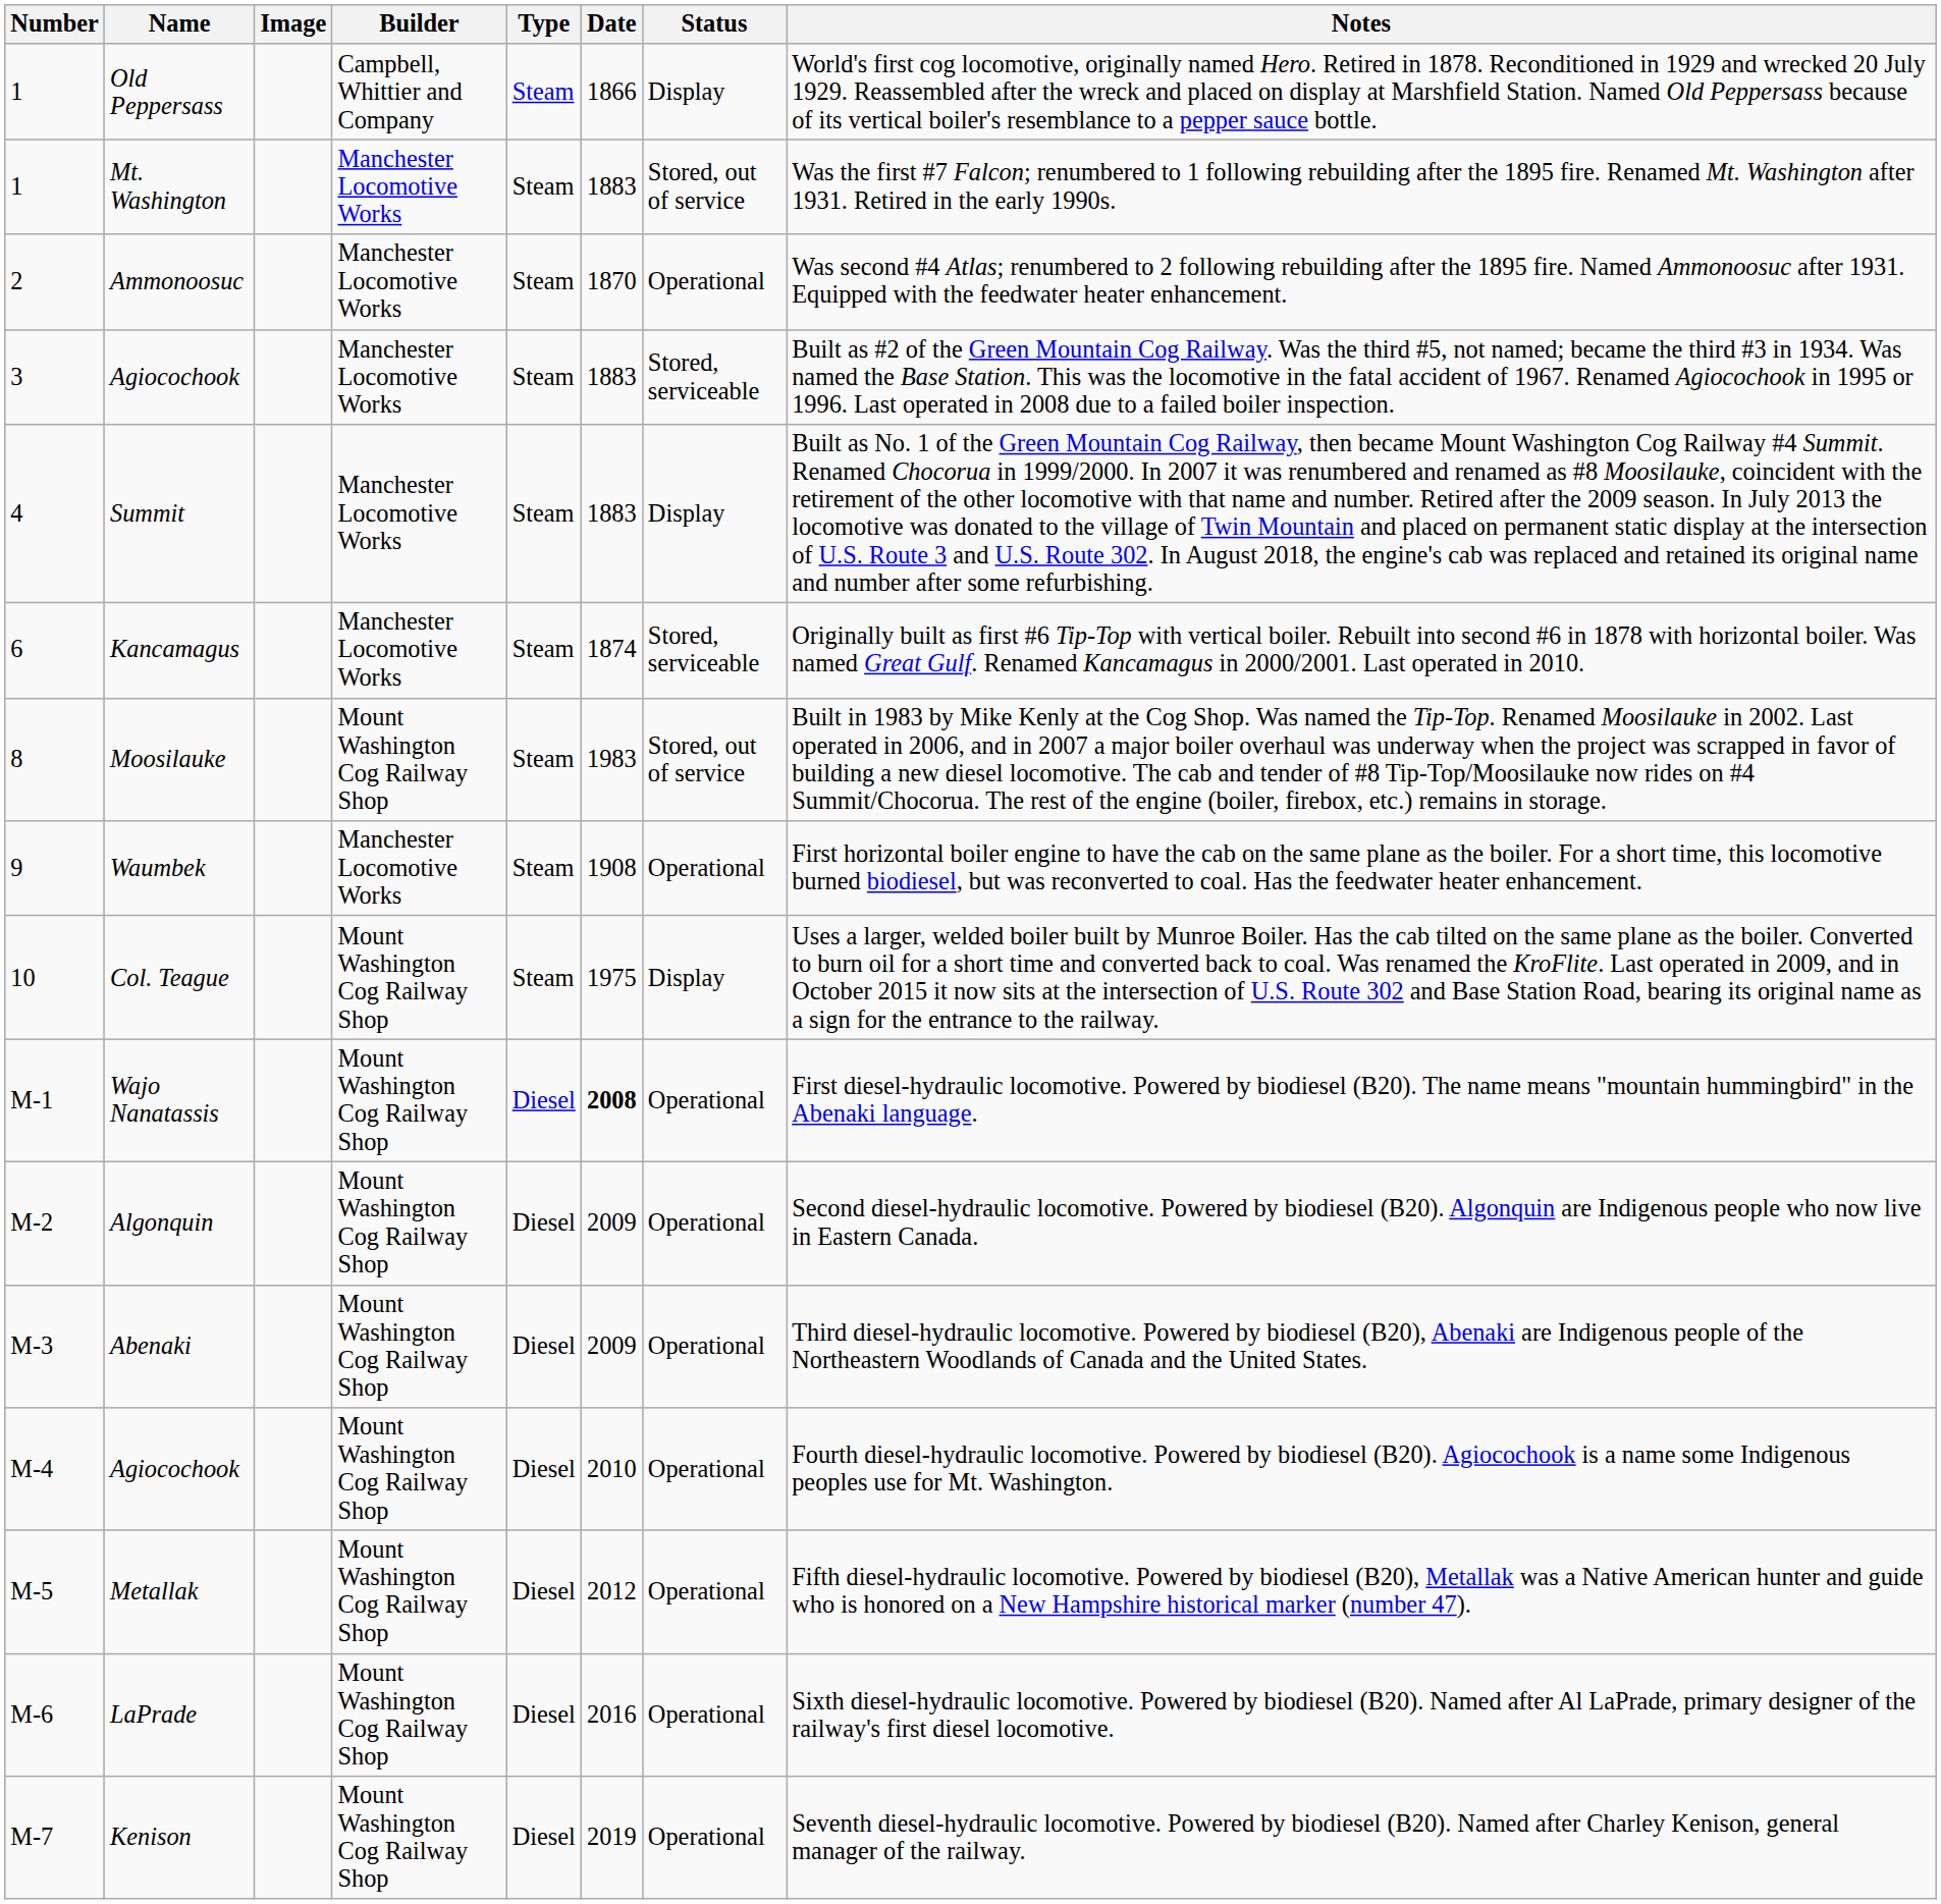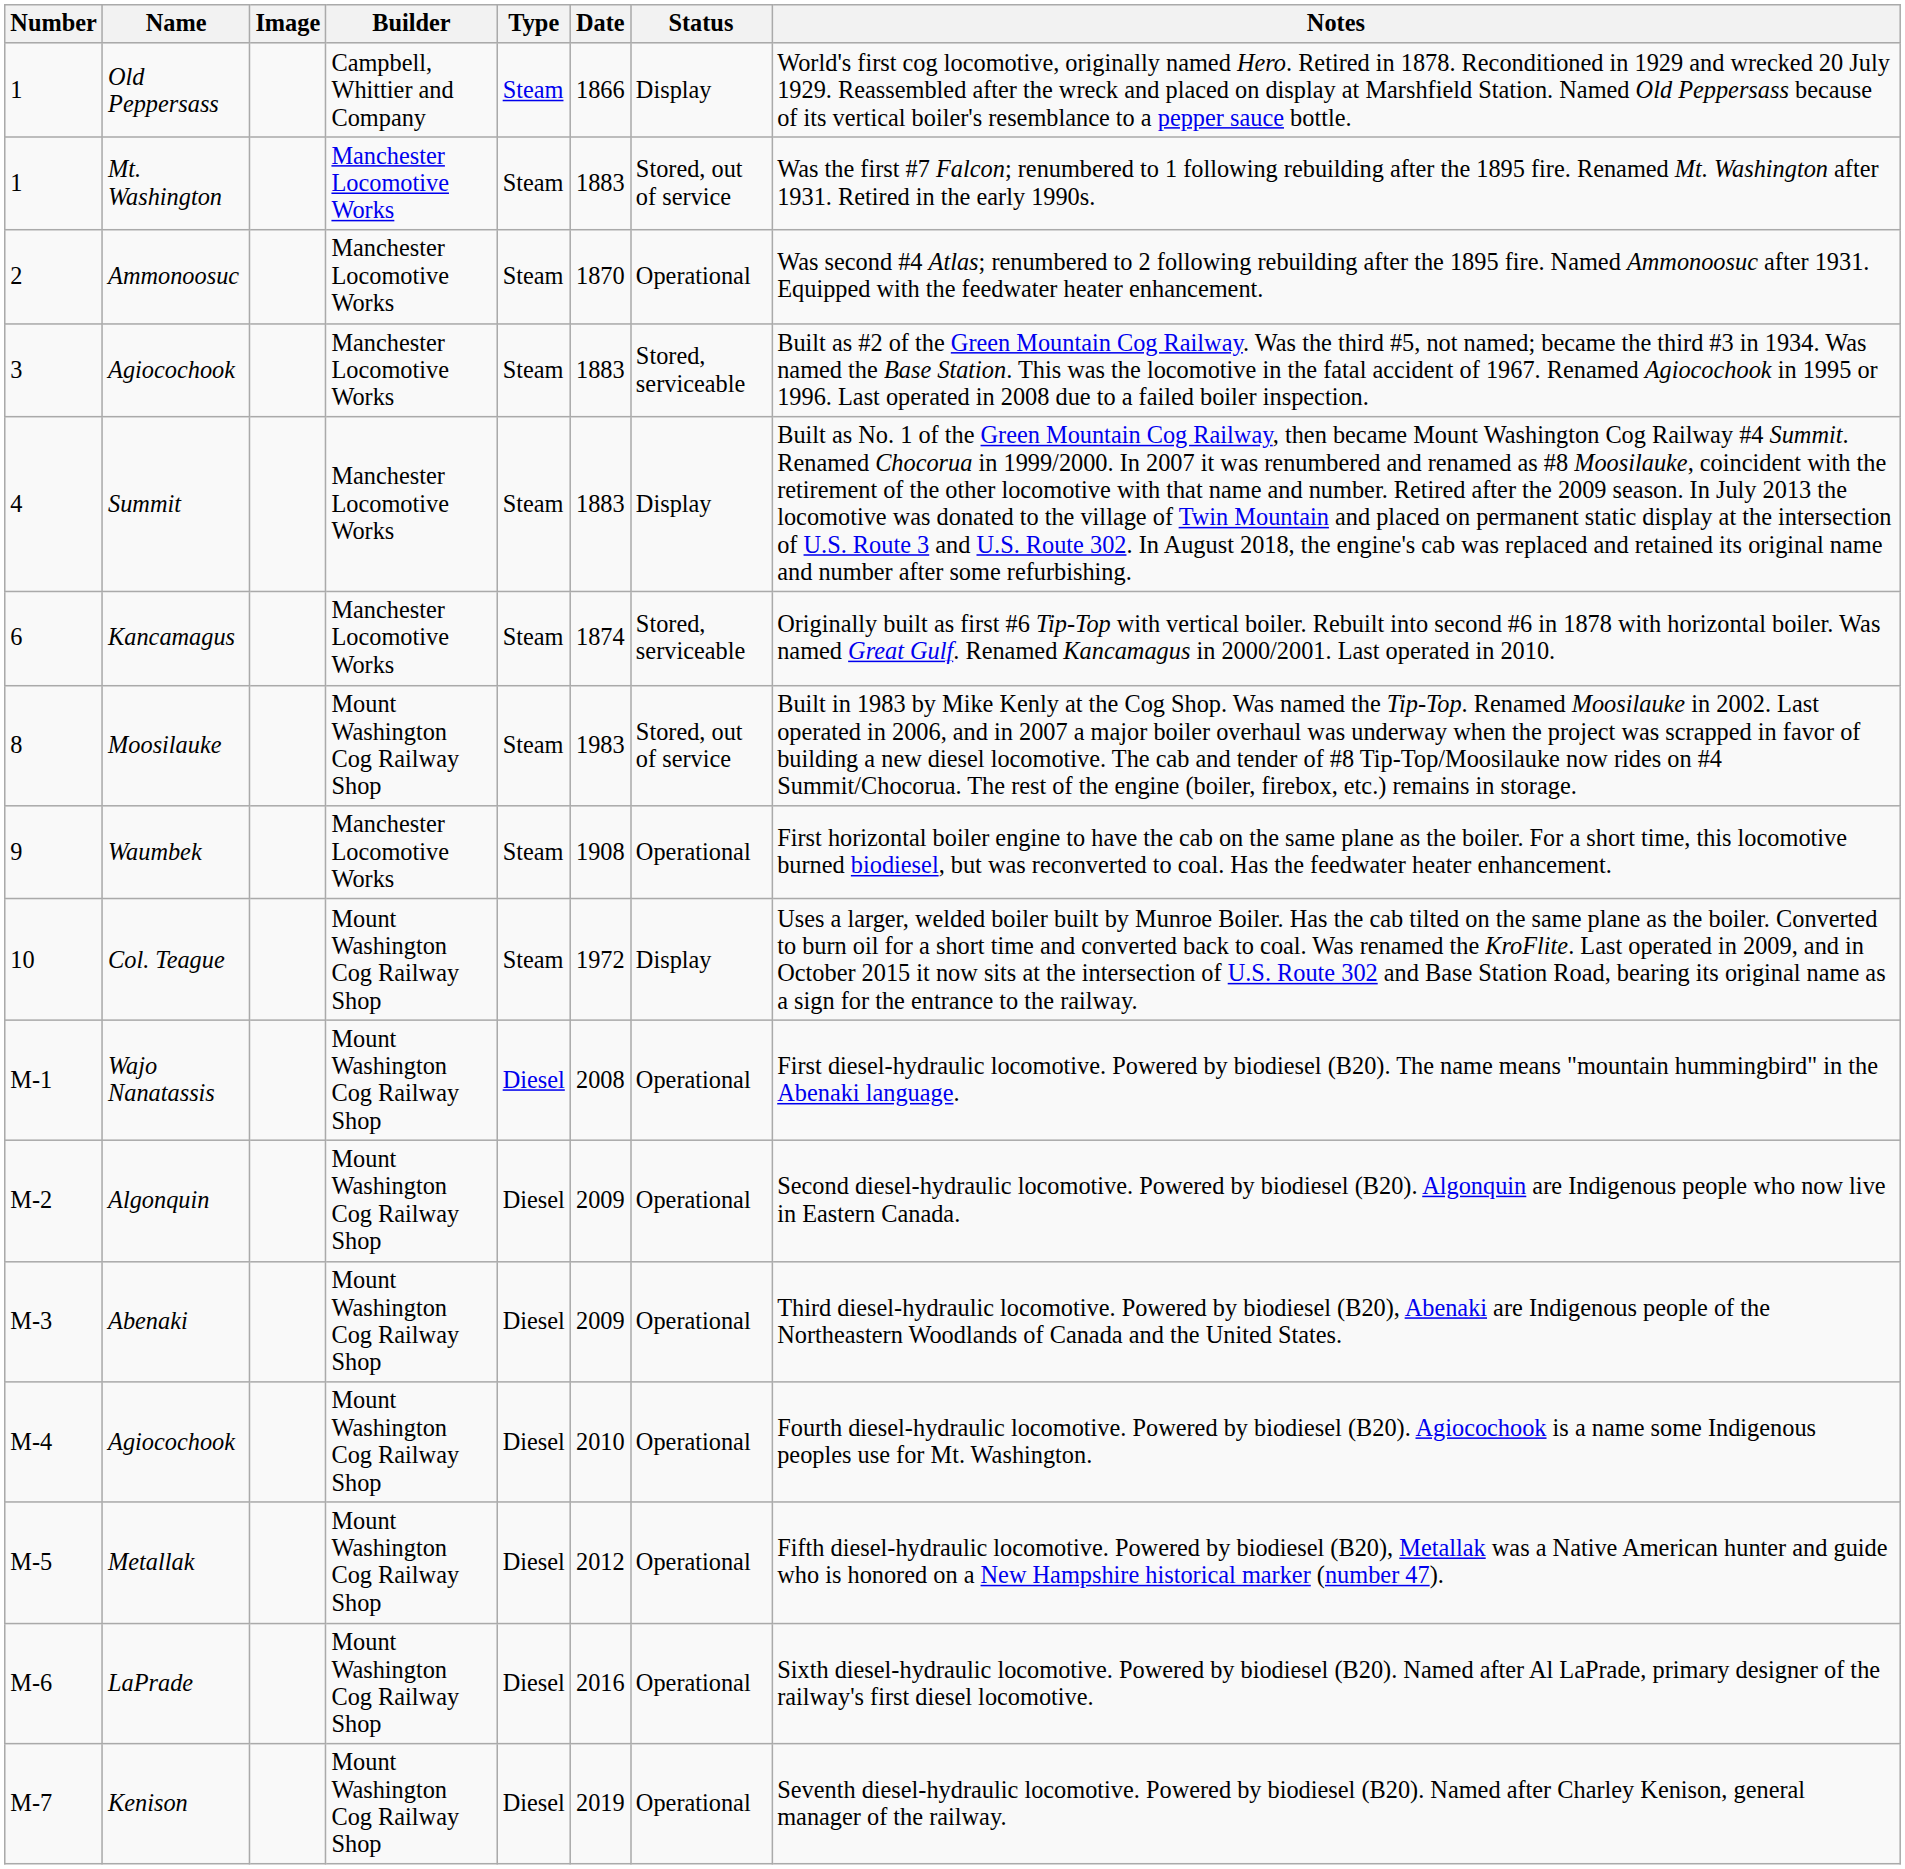Col. Teague | Date: 1975 -> 1972
Wajo Nanatassis | Date: bold -> normal
